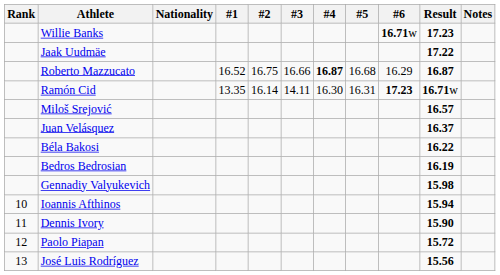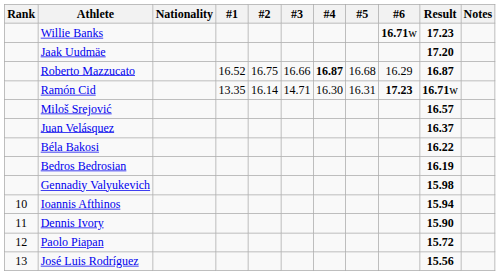Jaak Uudmäe | Result: 17.22 -> 17.20
Ramón Cid | #3: 14.11 -> 14.71
